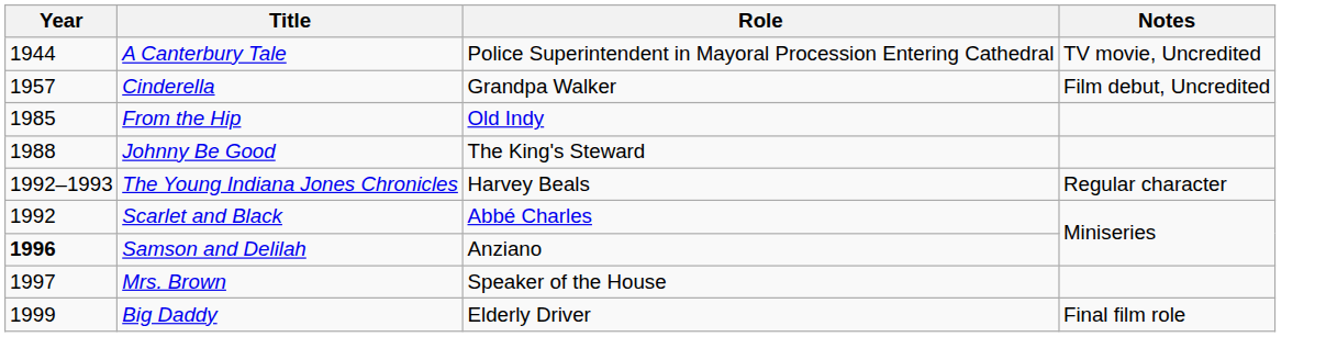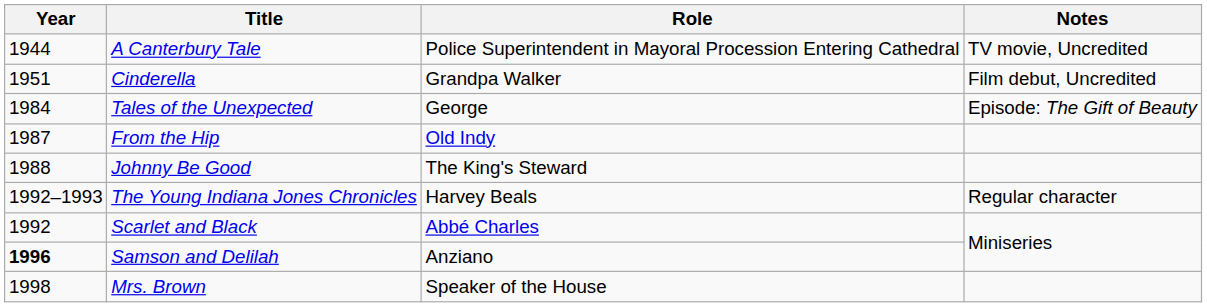Cinderella | Year: 1957 -> 1951
+ row: 1984 | Tales of the Unexpected | George | Episode: The Gift of Beauty
From the Hip | Year: 1985 -> 1987
Mrs. Brown | Year: 1997 -> 1998
- row: 1999 | Big Daddy | Elderly Driver | Final film role
